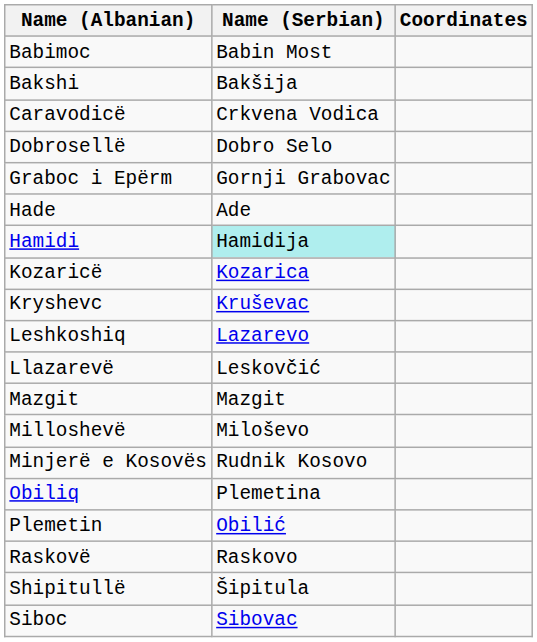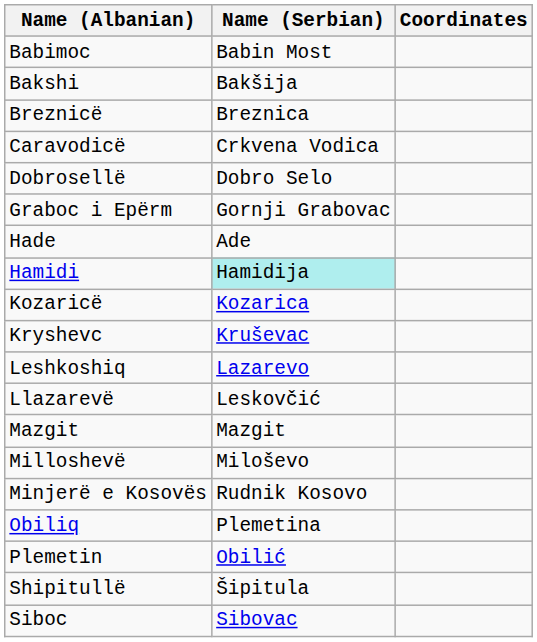+ row: Breznicë | Breznica
- row: Raskovë | Raskovo
